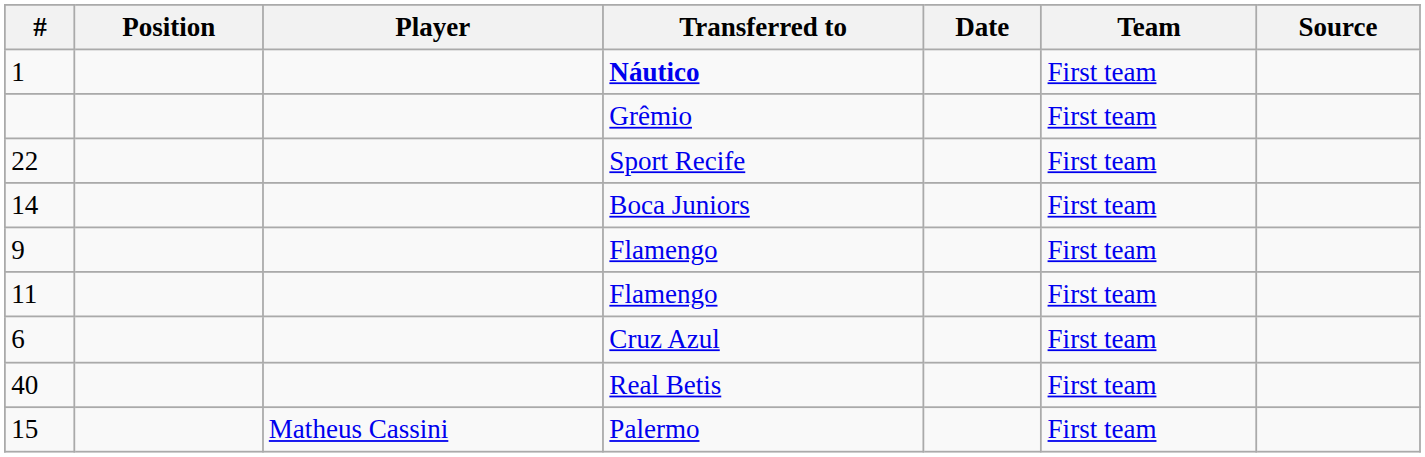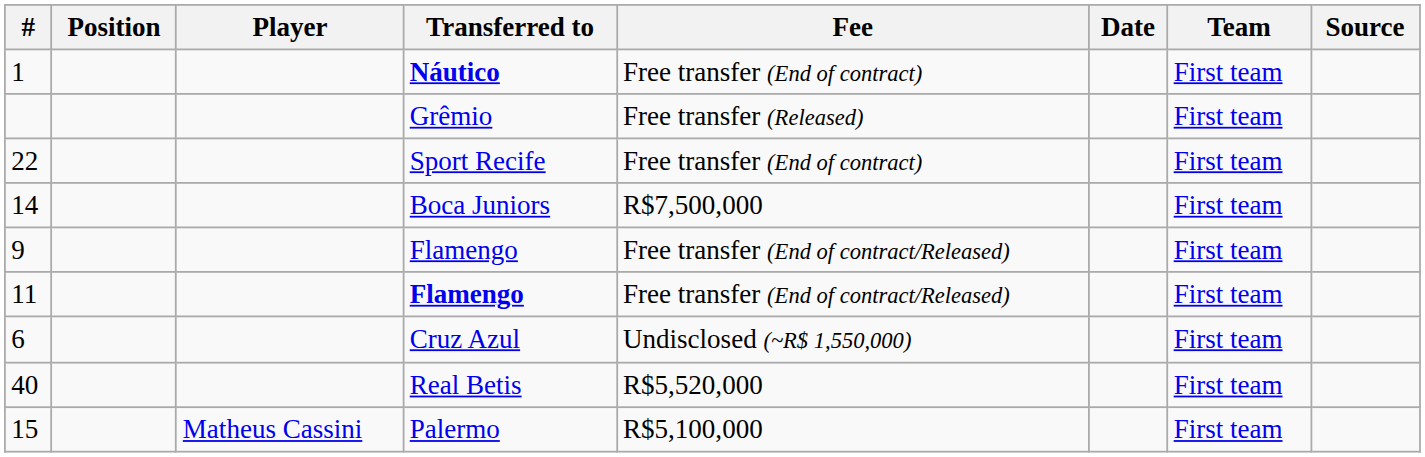+ column: Fee | Free transfer (End of contract) | Free transfer (Released) | Free transfer (End of contract) | R$7,500,000 | Free transfer (End of contract/Released) | Free transfer (End of contract/Released) | Undisclosed (~R$ 1,550,000) | R$5,520,000 | R$5,100,000
11 | Transferred to: normal -> bold
